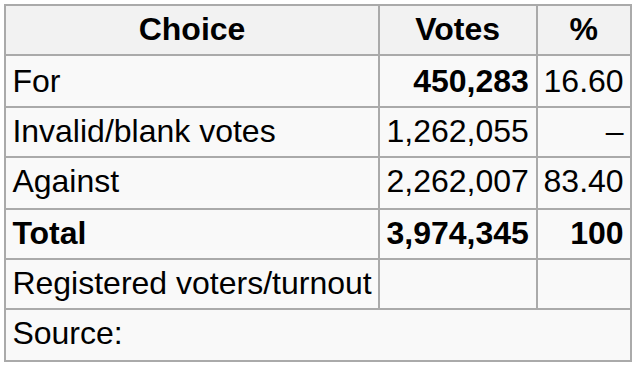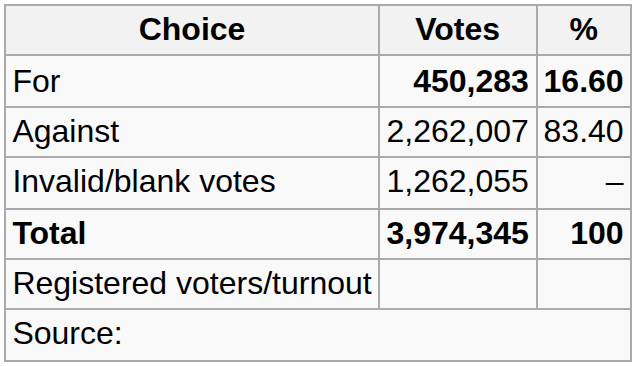For | %: normal -> bold
rows swapped: Against <-> Invalid/blank votes
